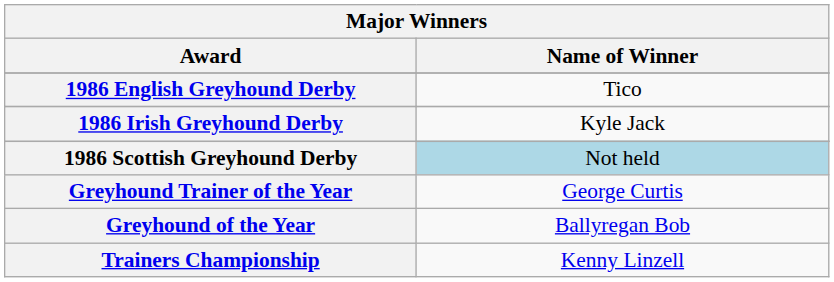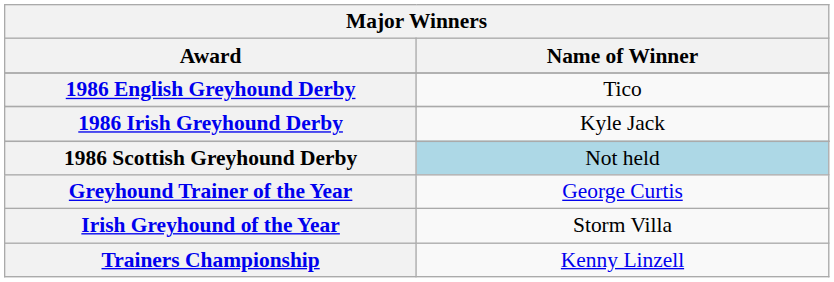- row: Greyhound of the Year | Ballyregan Bob
+ row: Irish Greyhound of the Year | Storm Villa
